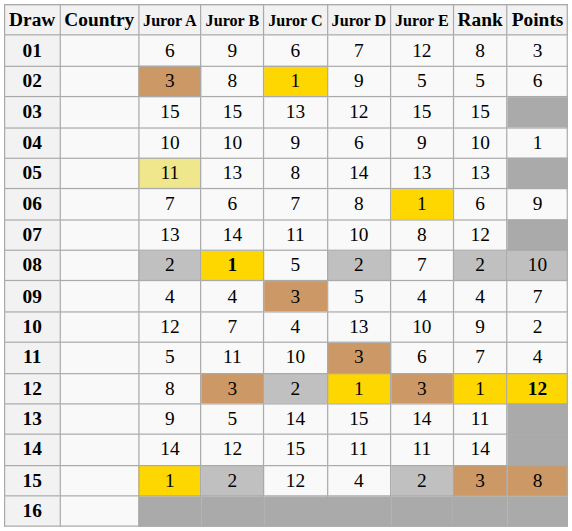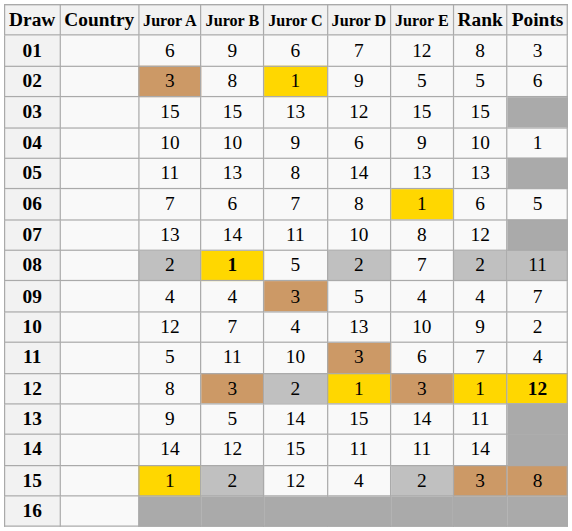05 | Juror A: khaki background -> no background
06 | Points: 9 -> 5
08 | Points: 10 -> 11
